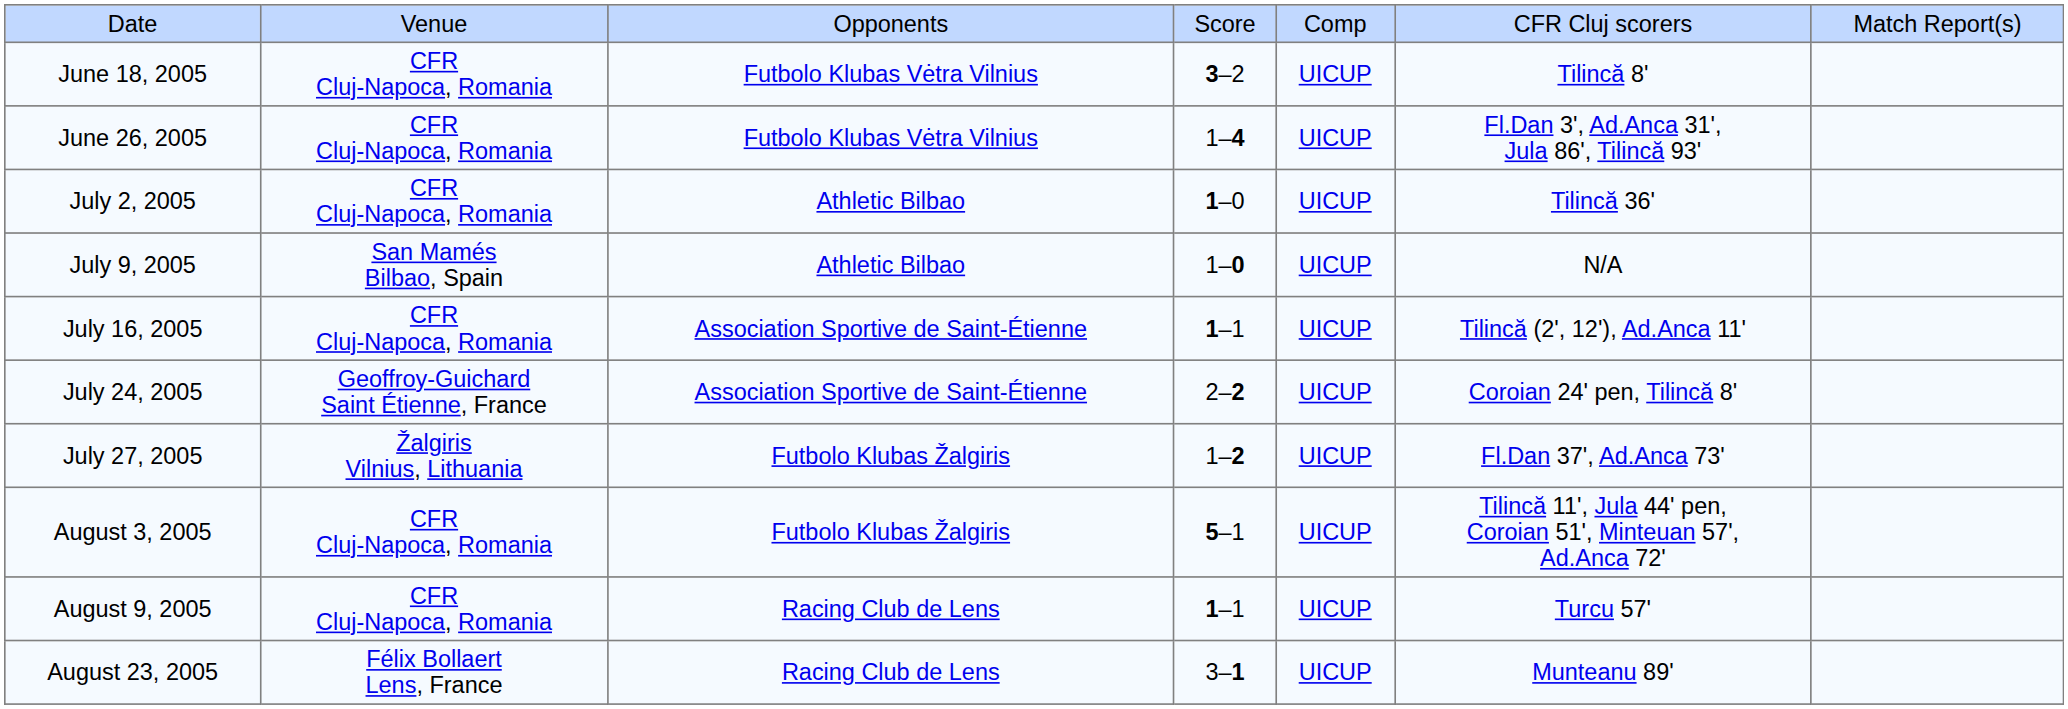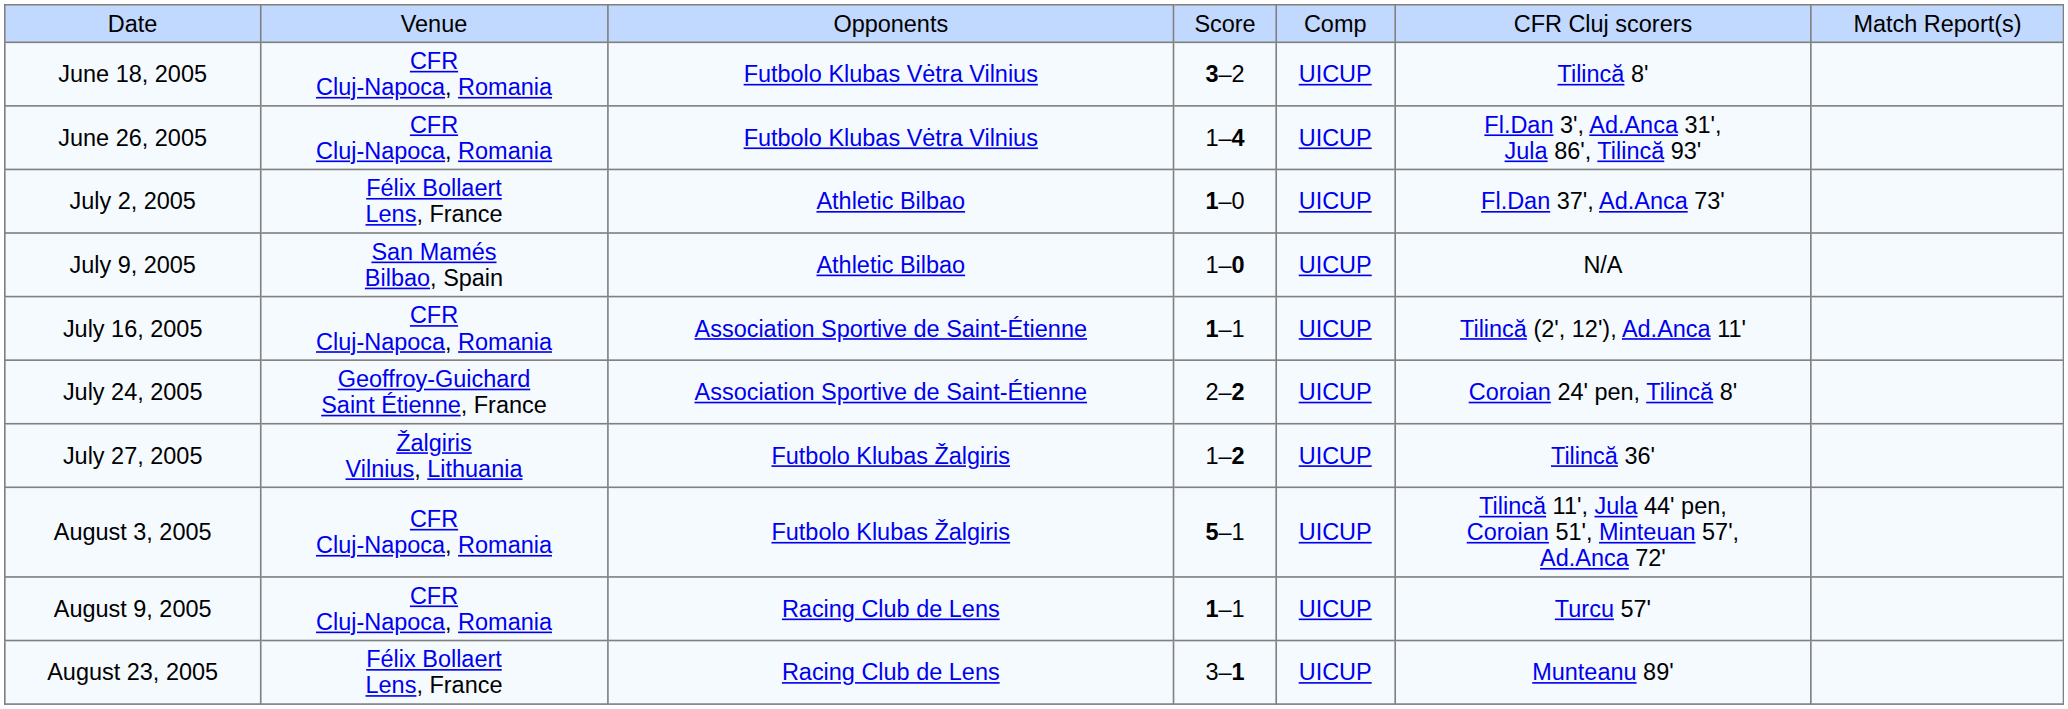July 2, 2005 | column 2: CFR Cluj-Napoca, Romania -> Félix Bollaert Lens, France
July 2, 2005 | column 6: Tilincă 36' -> Fl.Dan 37', Ad.Anca 73'
July 27, 2005 | column 6: Fl.Dan 37', Ad.Anca 73' -> Tilincă 36'
